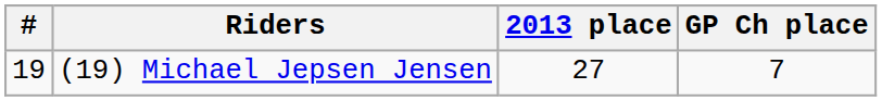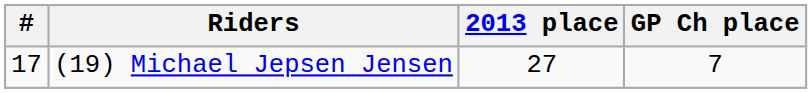(19) Michael Jepsen Jensen | #: 19 -> 17
